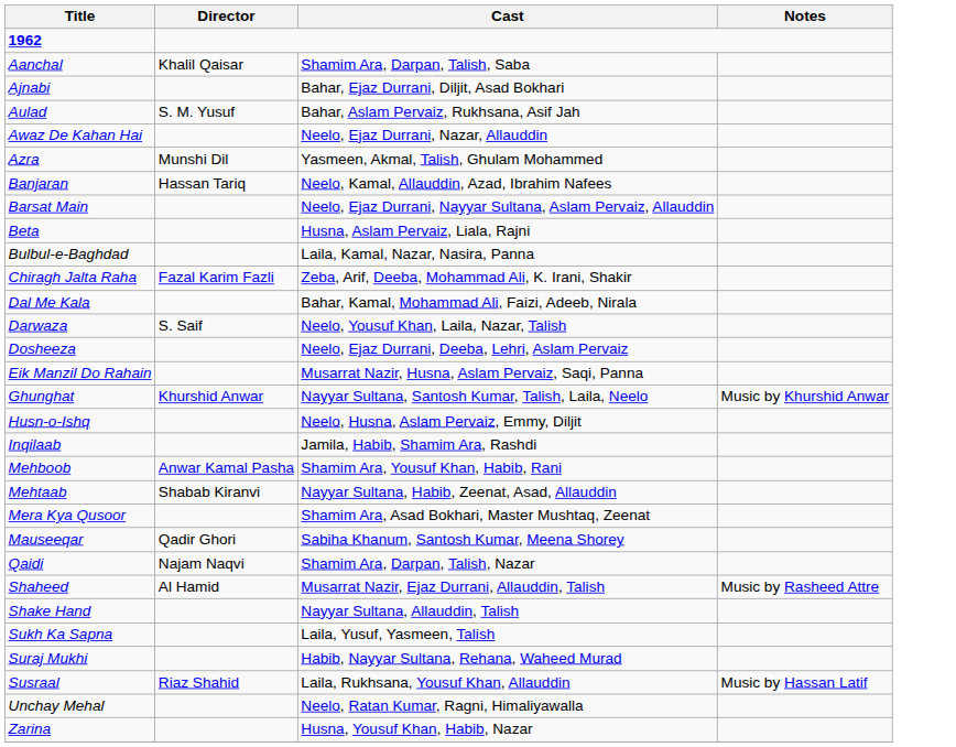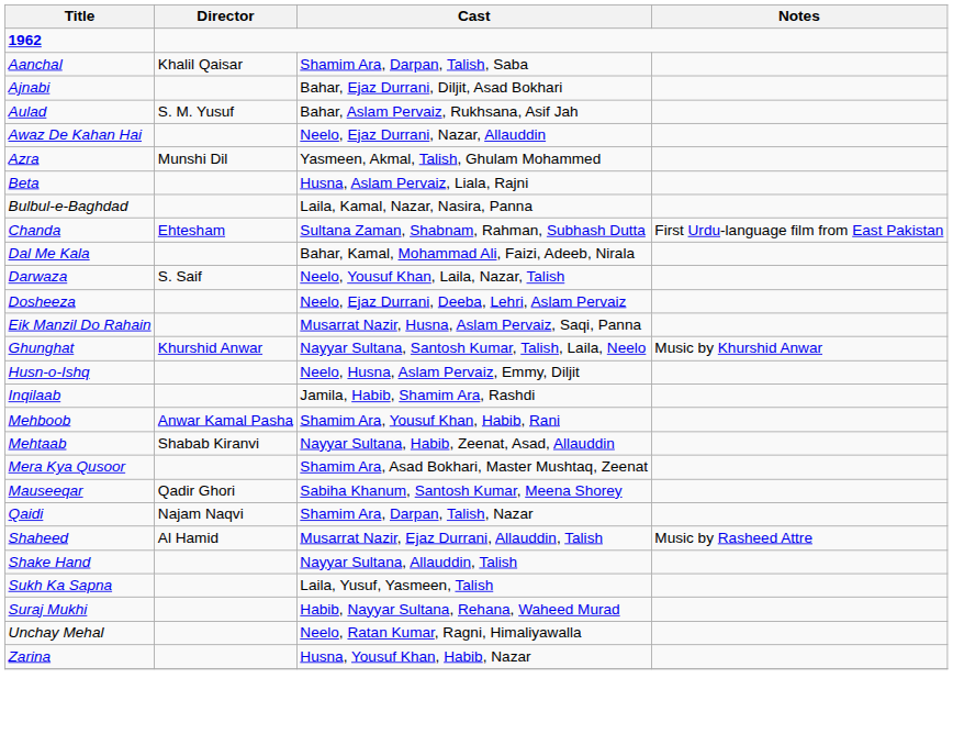- row: Banjaran | Hassan Tariq | Neelo, Kamal, Allauddin, Azad, Ibrahim Nafees
- row: Barsat Main | Neelo, Ejaz Durrani, Nayyar Sultana, Aslam Pervaiz, Allauddin
+ row: Chanda | Ehtesham | Sultana Zaman, Shabnam, Rahman, Subhash Dutta | First Urdu-language film from East Pakistan
- row: Chiragh Jalta Raha | Fazal Karim Fazli | Zeba, Arif, Deeba, Mohammad Ali, K. Irani, Shakir
- row: Susraal | Riaz Shahid | Laila, Rukhsana, Yousuf Khan, Allauddin | Music by Hassan Latif
